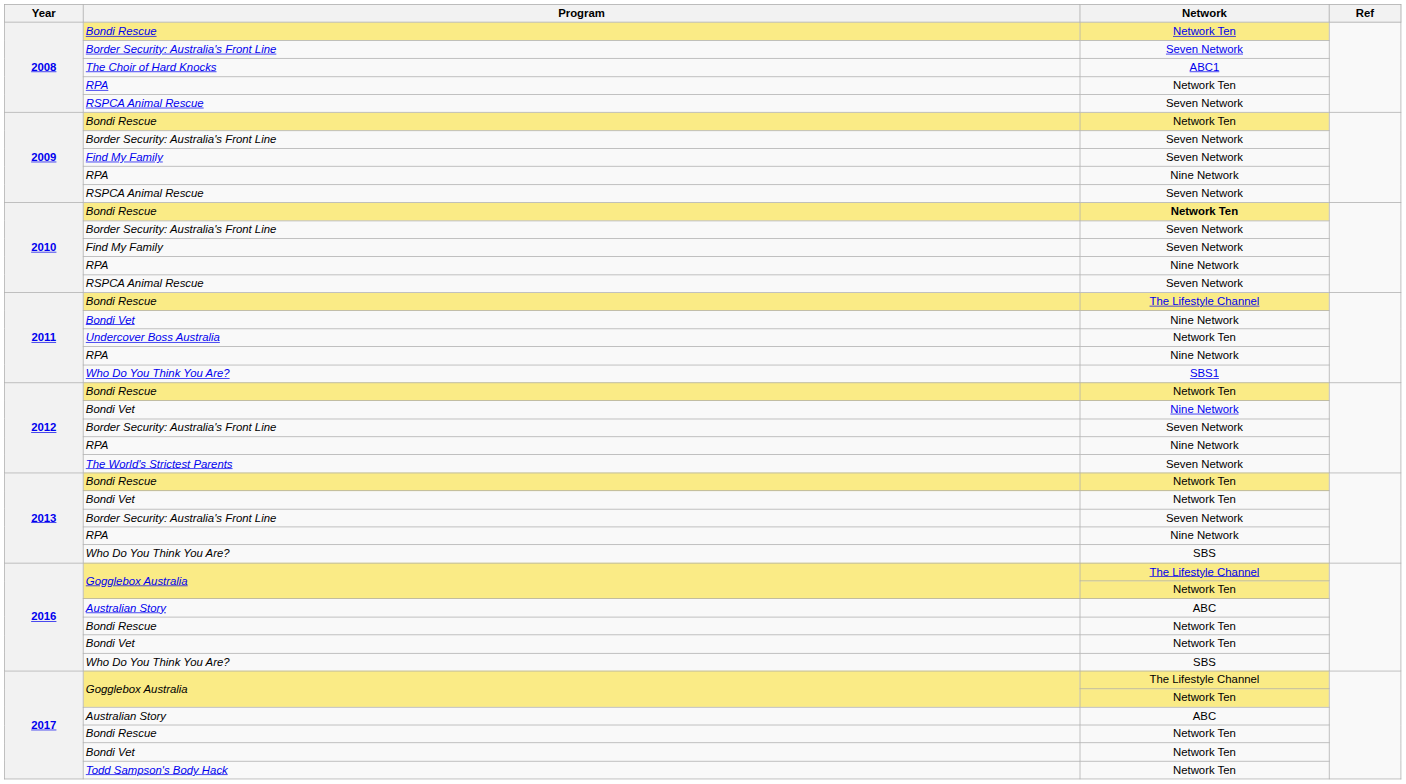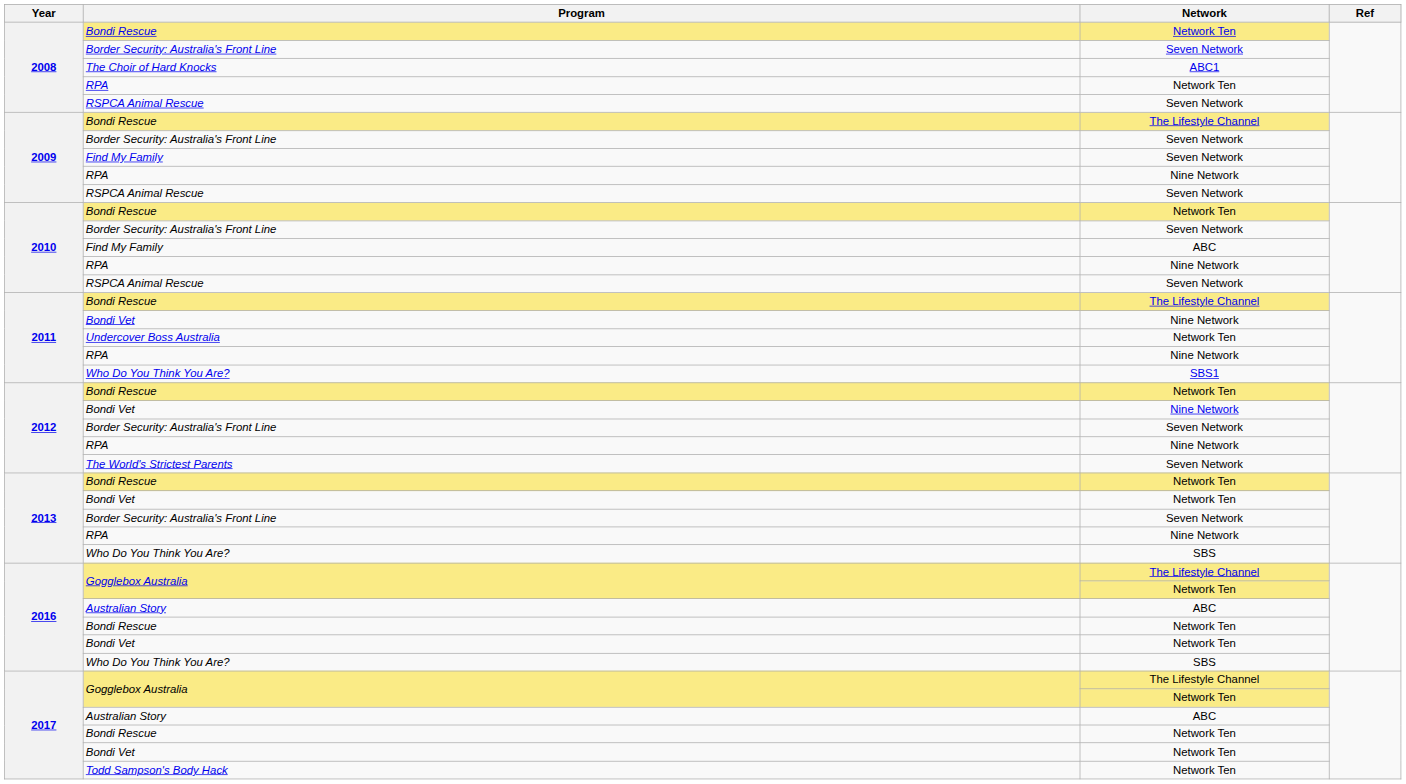2009 / Bondi Rescue | Network: Network Ten -> The Lifestyle Channel
2010 / Bondi Rescue | Network: bold -> normal
2010 / Find My Family | Network: Seven Network -> ABC
